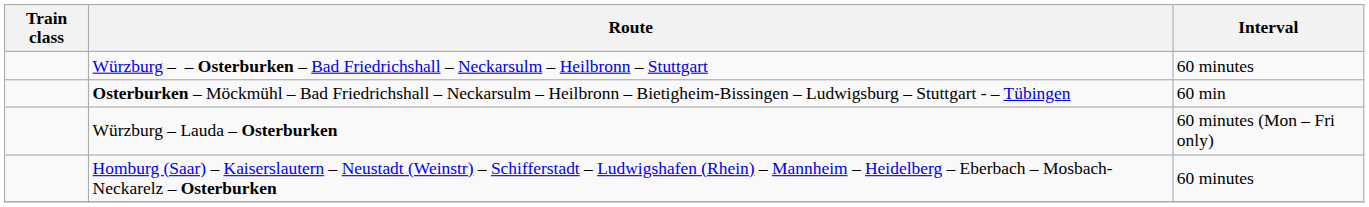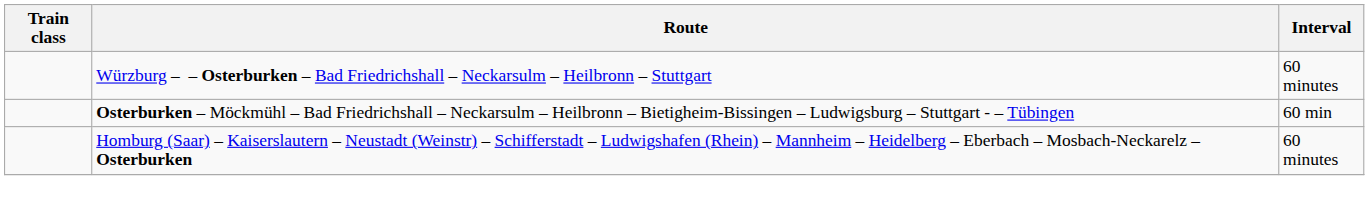- row: Würzburg – Lauda – Osterburken | 60 minutes (Mon – Fri only)
